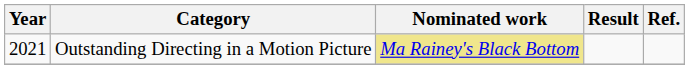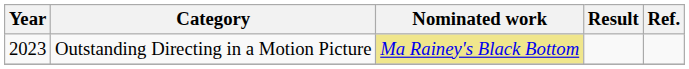Outstanding Directing in a Motion Picture | Year: 2021 -> 2023
